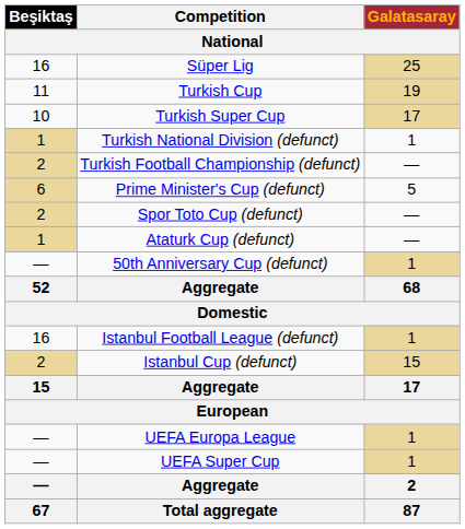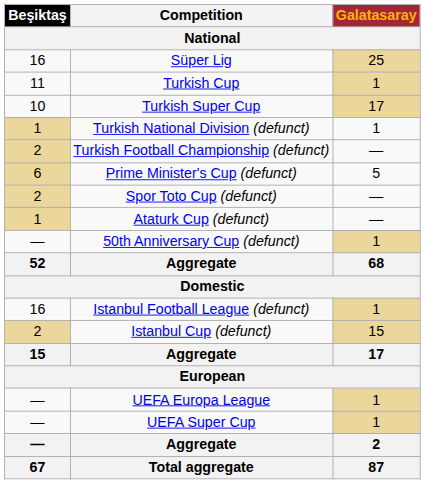Turkish Cup | Galatasaray: 19 -> 1
